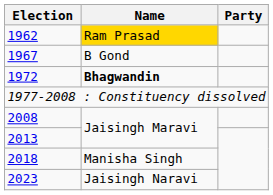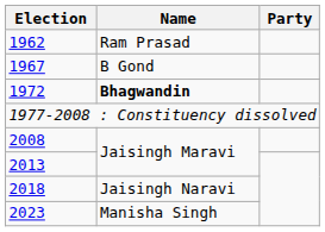1962 | Name: gold background -> no background
2018 | Name: Manisha Singh -> Jaisingh Naravi
2023 | Name: Jaisingh Naravi -> Manisha Singh
